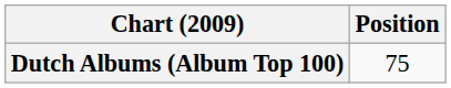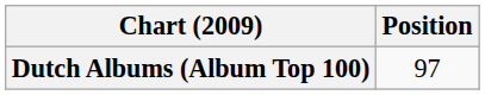Dutch Albums (Album Top 100) | Position: 75 -> 97
